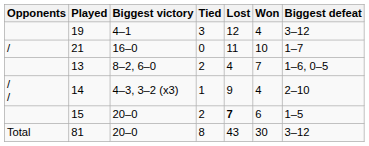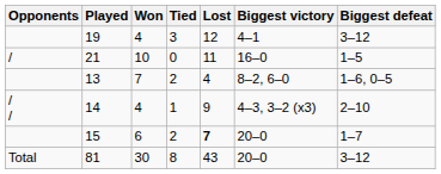columns swapped: Won <-> Biggest victory
21 | Biggest defeat: 1–7 -> 1–5
15 | Biggest defeat: 1–5 -> 1–7
